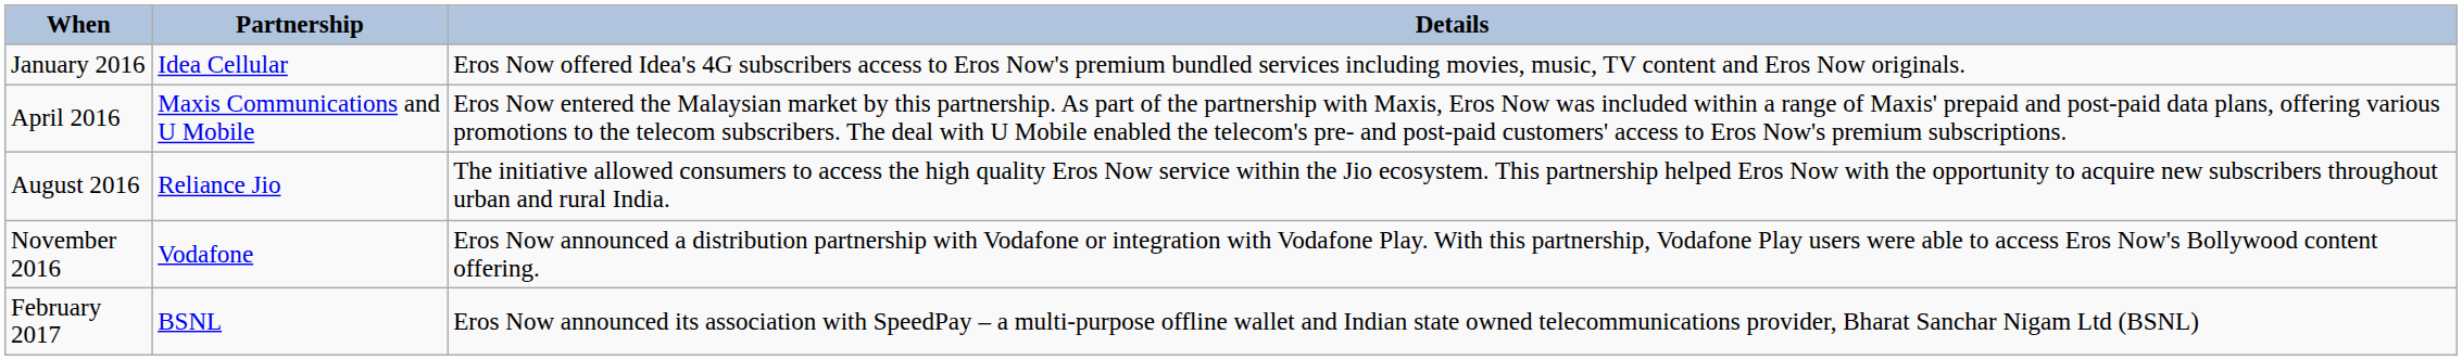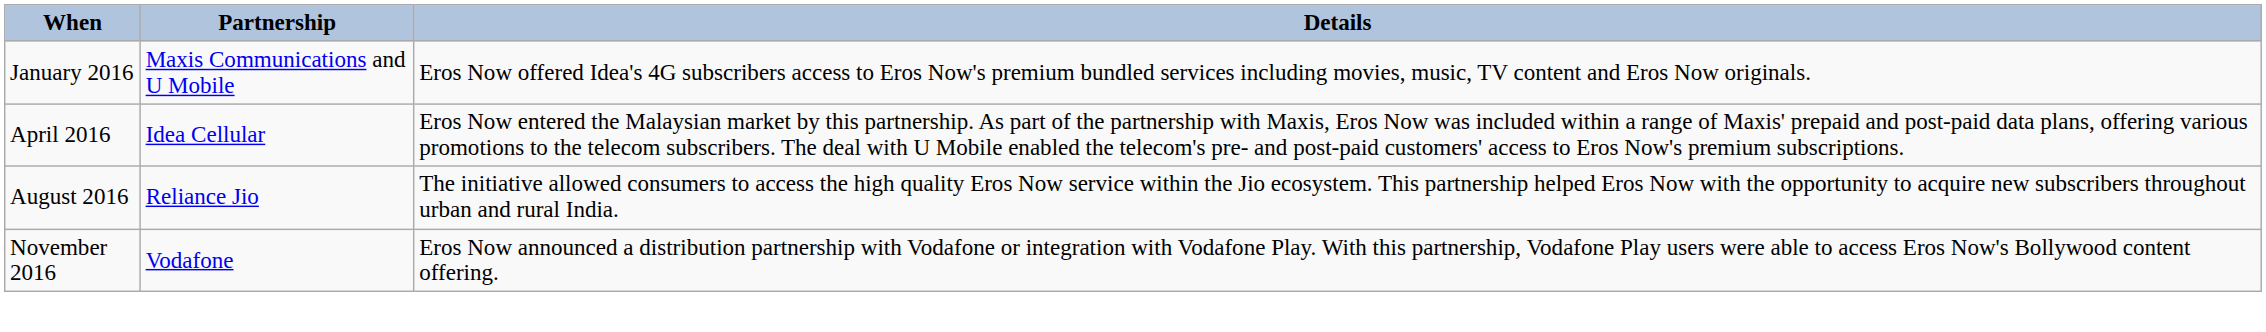January 2016 | Partnership: Idea Cellular -> Maxis Communications and U Mobile
April 2016 | Partnership: Maxis Communications and U Mobile -> Idea Cellular
- row: February 2017 | BSNL | Eros Now announced its association with SpeedPay – a multi-purpose offline wallet and Indian state owned telecommunications provider, Bharat Sanchar Nigam Ltd (BSNL)
